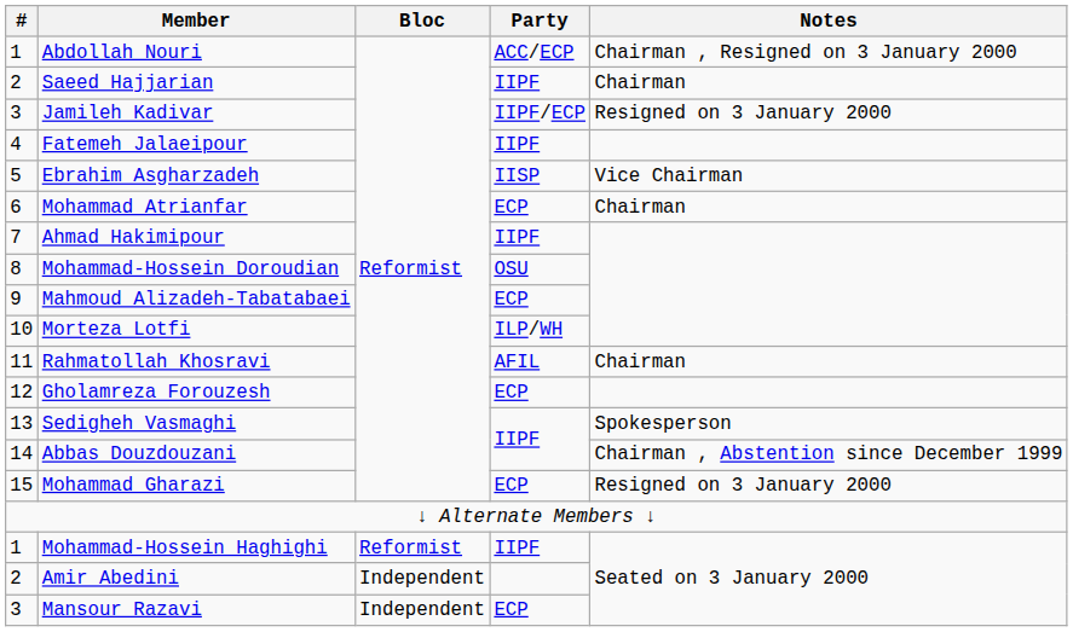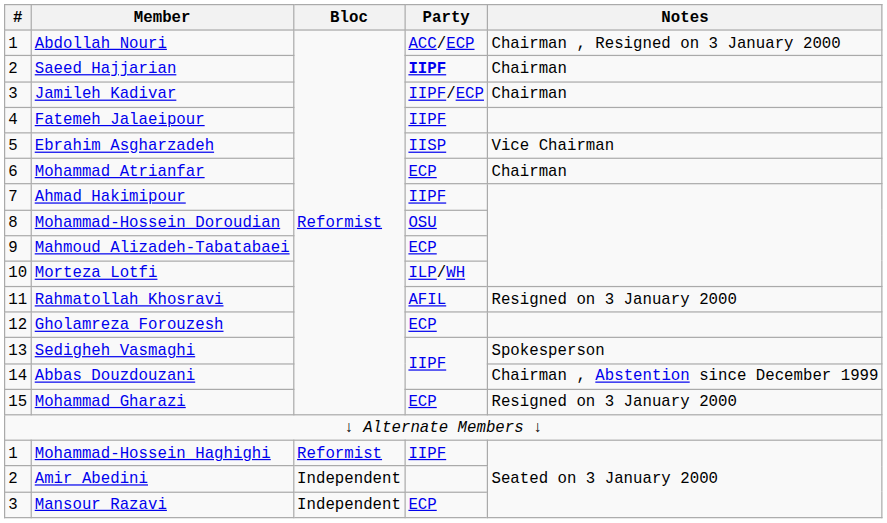Saeed Hajjarian | Party: normal -> bold
Jamileh Kadivar | Notes: Resigned on 3 January 2000 -> Chairman
Rahmatollah Khosravi | Notes: Chairman -> Resigned on 3 January 2000
